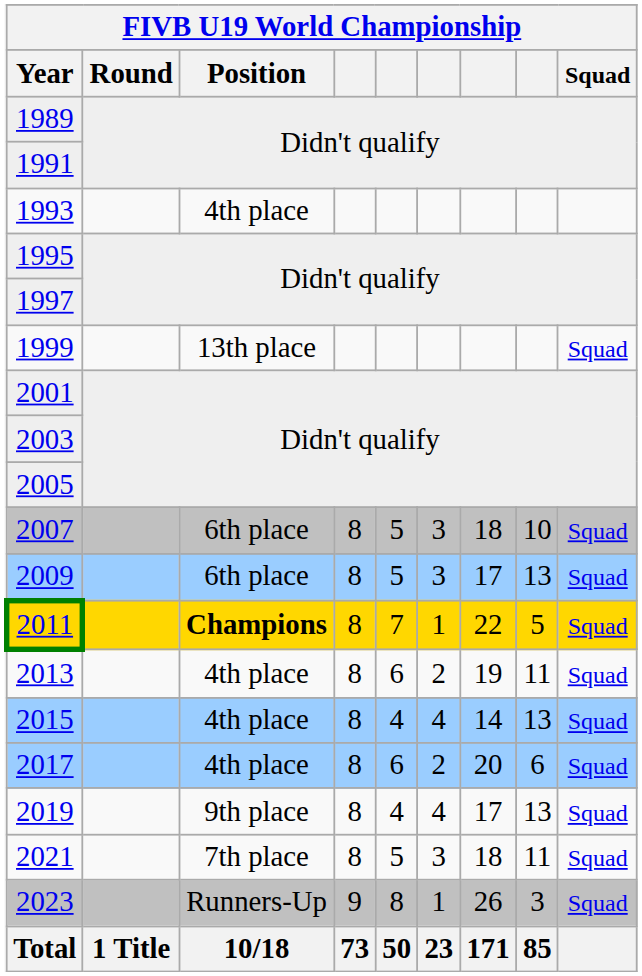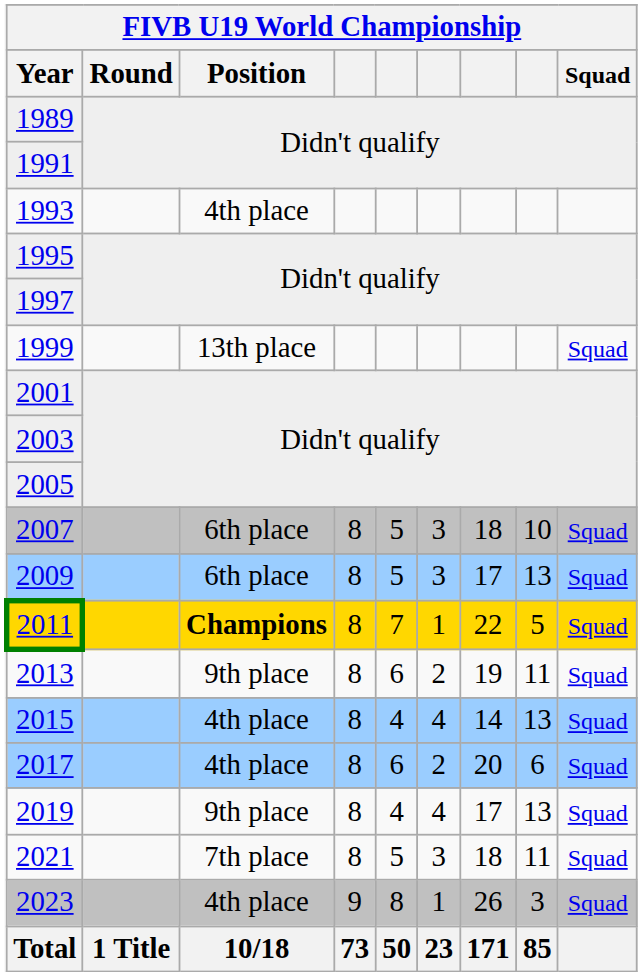2013 | FIVB U19 World Championship / Position: 4th place -> 9th place
2023 | FIVB U19 World Championship / Position: Runners-Up -> 4th place
